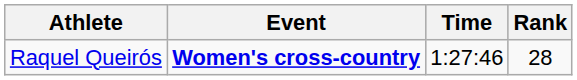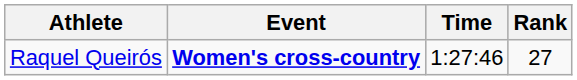Raquel Queirós | Rank: 28 -> 27
